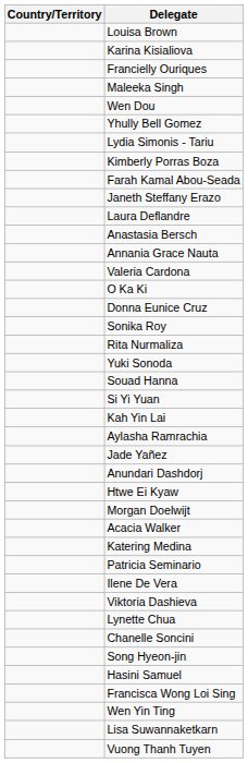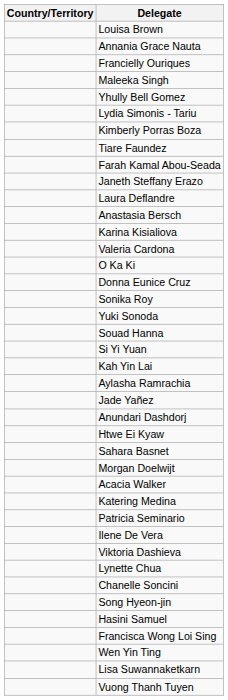rows swapped: Karina Kisialiova <-> Annania Grace Nauta
- row: Wen Dou
+ row: Tiare Faundez
- row: Rita Nurmaliza
+ row: Sahara Basnet
